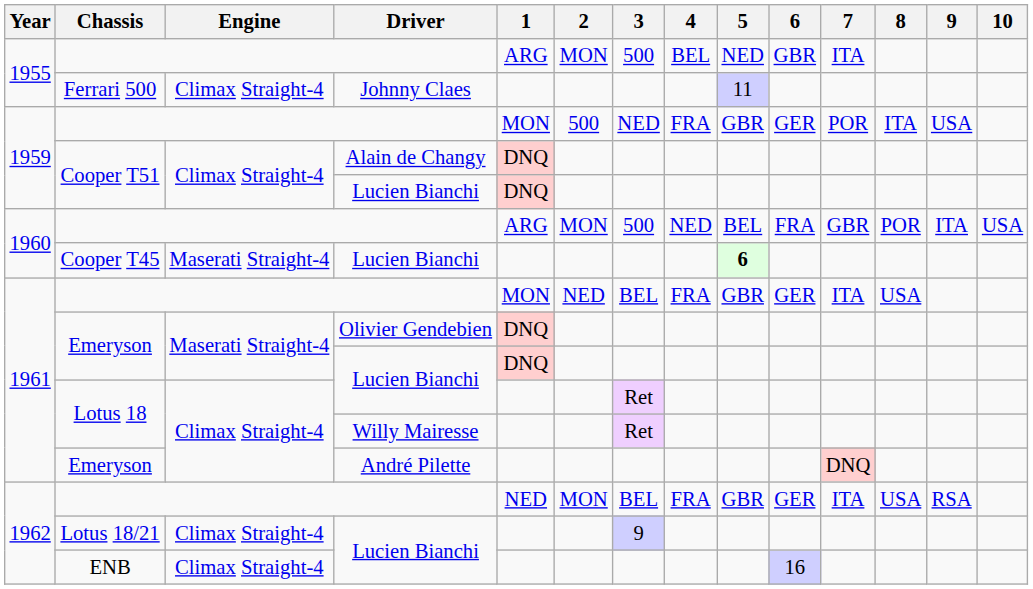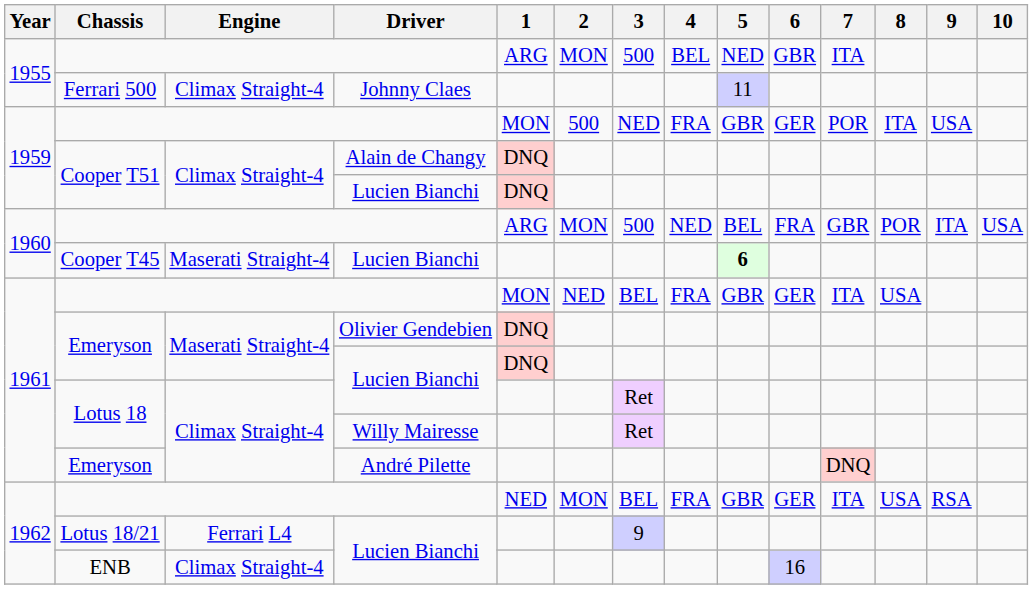Lotus 18/21 | Engine: Climax Straight-4 -> Ferrari L4
